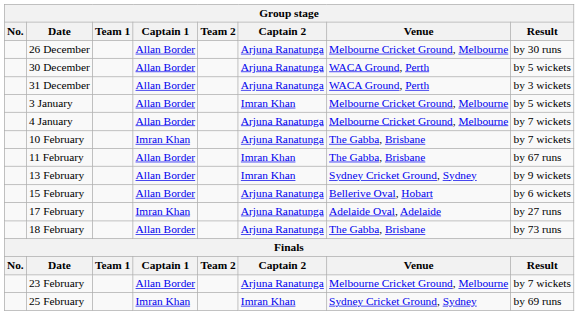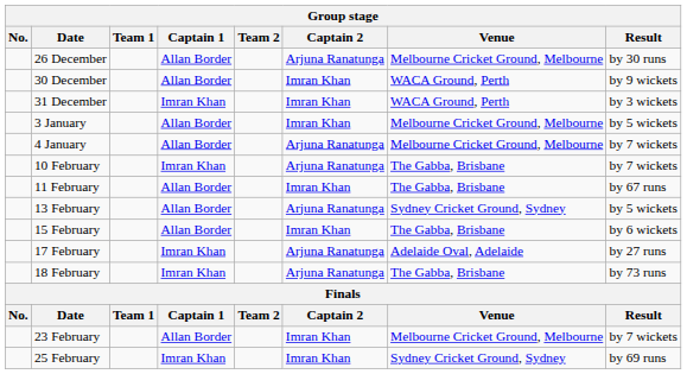30 December | Captain 2: Arjuna Ranatunga -> Imran Khan
30 December | Result: by 5 wickets -> by 9 wickets
31 December | Captain 1: Allan Border -> Imran Khan
31 December | Captain 2: Arjuna Ranatunga -> Imran Khan
13 February | Captain 2: Imran Khan -> Arjuna Ranatunga
13 February | Result: by 9 wickets -> by 5 wickets
15 February | Captain 2: Arjuna Ranatunga -> Imran Khan
15 February | Venue: Bellerive Oval, Hobart -> The Gabba, Brisbane
18 February | Captain 1: Allan Border -> Imran Khan
23 February | Captain 2: Arjuna Ranatunga -> Imran Khan
